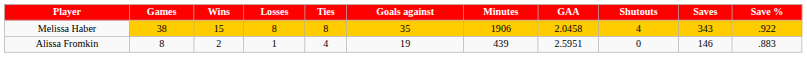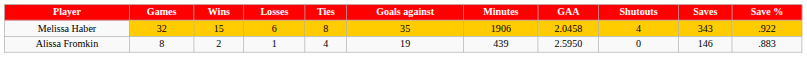Melissa Haber | Games: 38 -> 32
Melissa Haber | Losses: 8 -> 6
Alissa Fromkin | GAA: 2.5951 -> 2.5950
